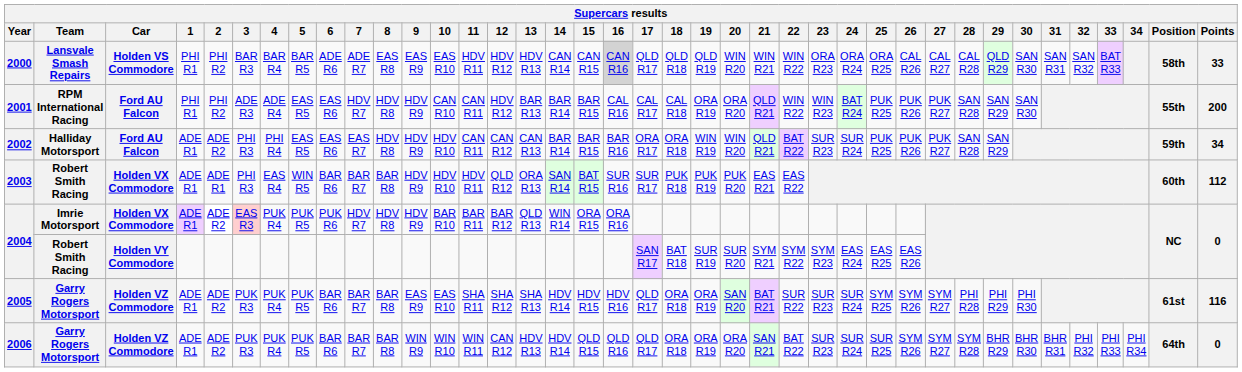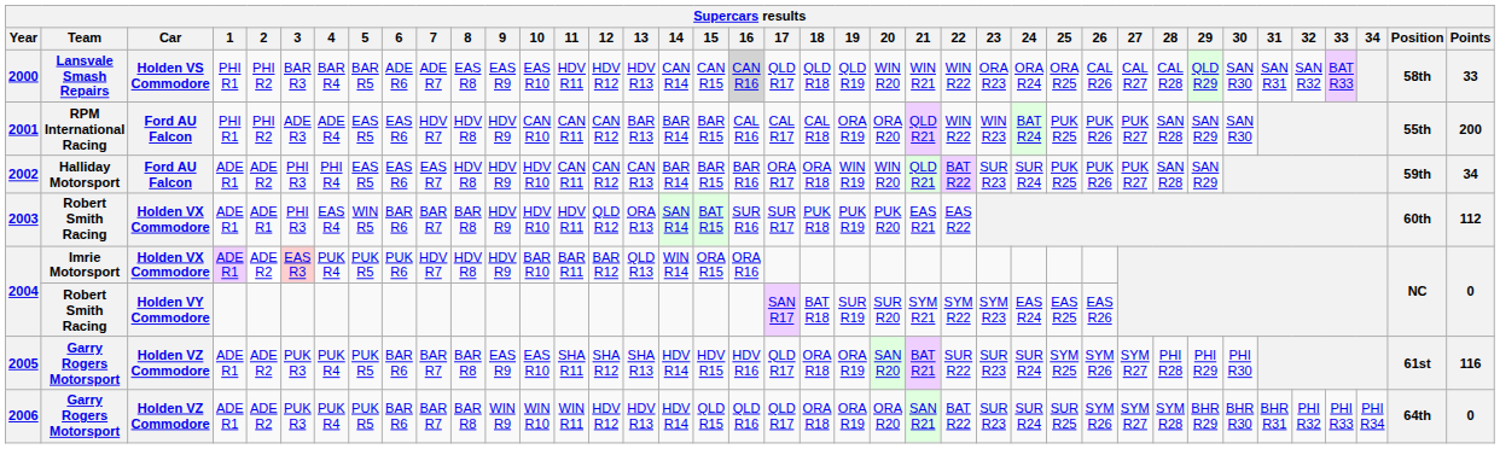2001 | 12: HDV R12 -> CAN R12
2006 | 12: CAN R12 -> HDV R12
